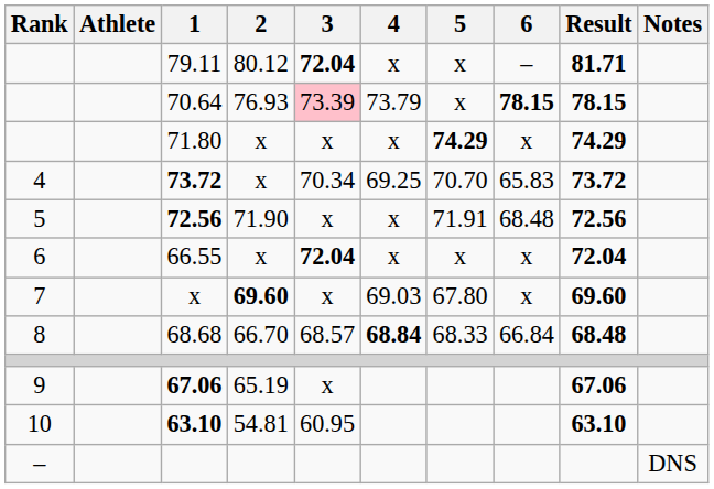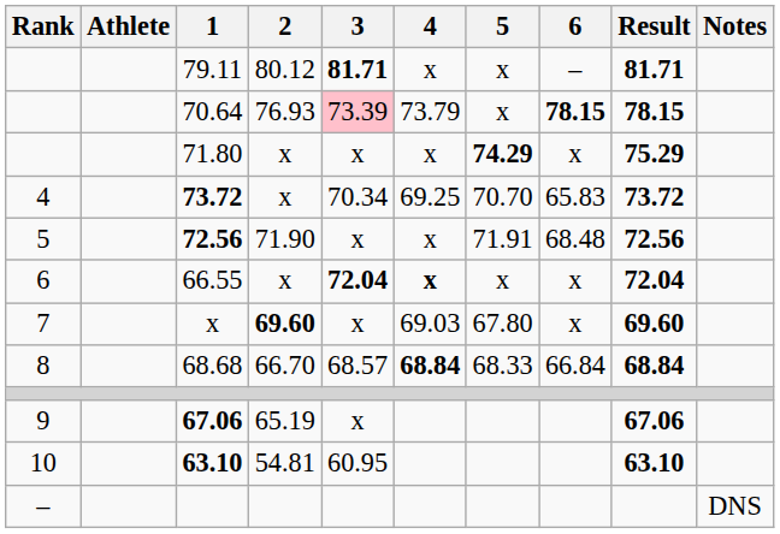79.11 | 3: 72.04 -> 81.71
71.80 | Result: 74.29 -> 75.29
66.55 | 4: normal -> bold
68.68 | Result: 68.48 -> 68.84
